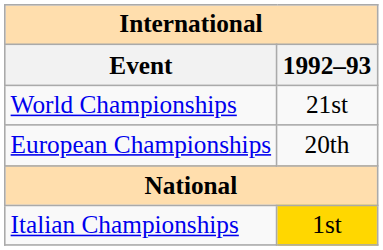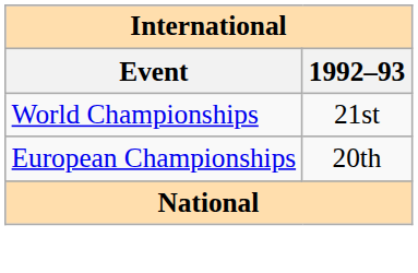- row: Italian Championships | 1st
